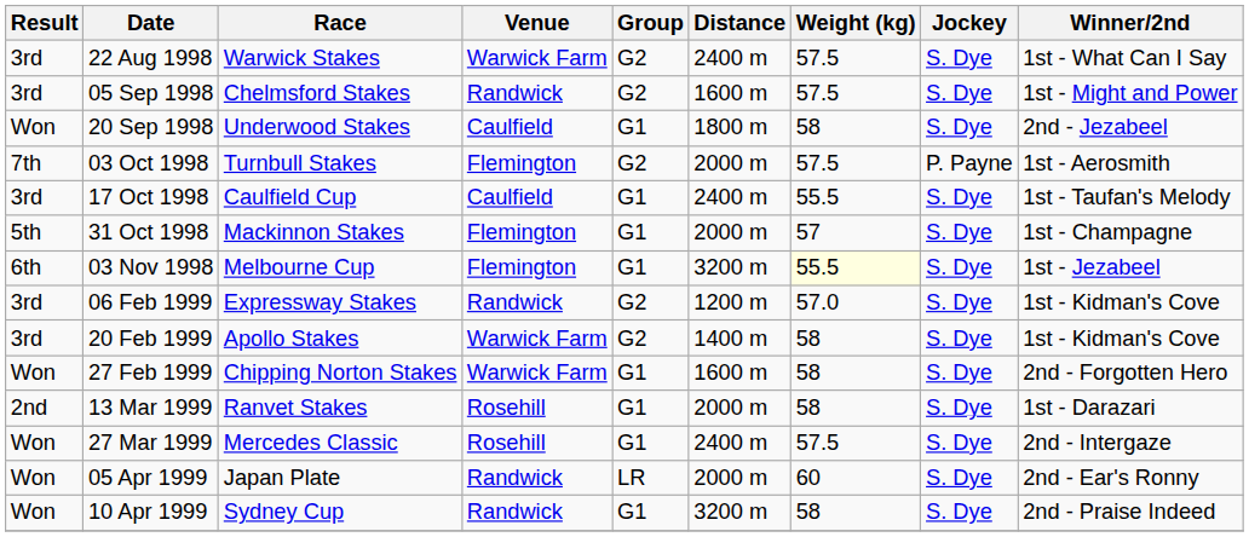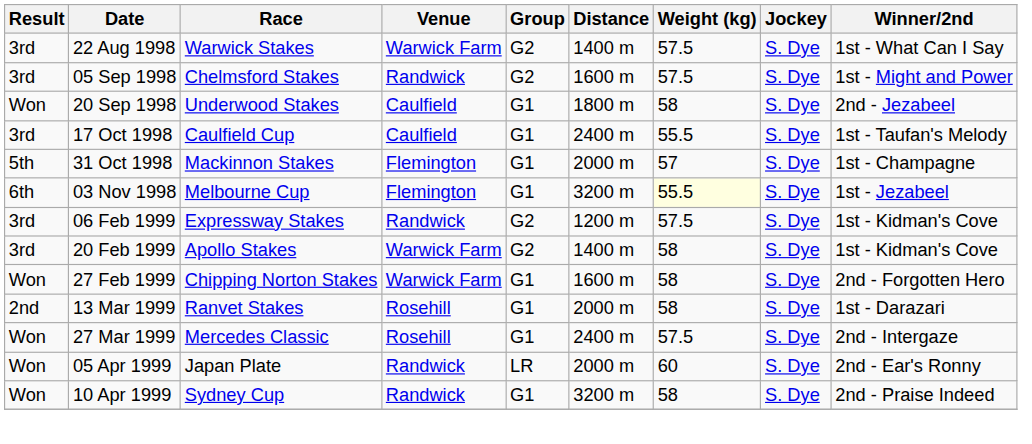22 Aug 1998 | Distance: 2400 m -> 1400 m
- row: 7th | 03 Oct 1998 | Turnbull Stakes | Flemington | G2 | 2000 m | 57.5 | P. Payne | 1st - Aerosmith
06 Feb 1999 | Weight (kg): 57.0 -> 57.5
